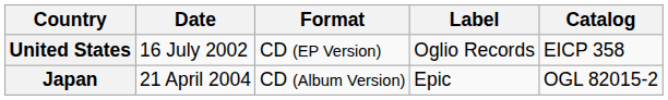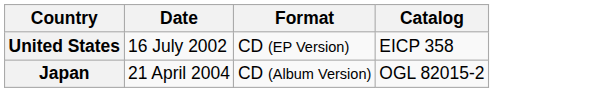- column: Label | Oglio Records | Epic
